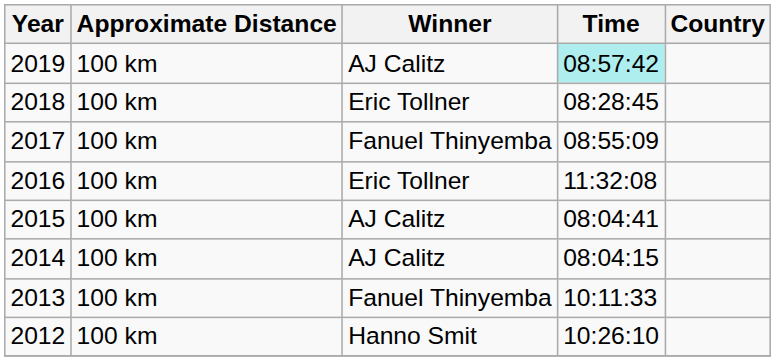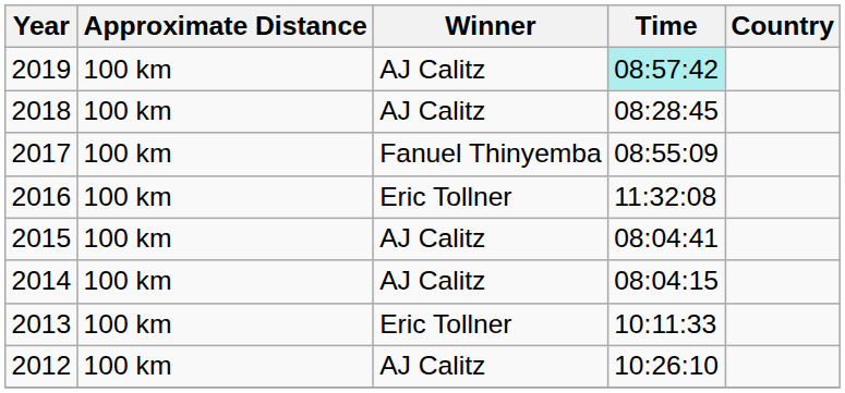2018 | Winner: Eric Tollner -> AJ Calitz
2013 | Winner: Fanuel Thinyemba -> Eric Tollner
2012 | Winner: Hanno Smit -> AJ Calitz
